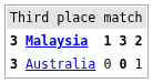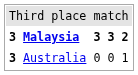Malaysia | column 3: 1 -> 3
Australia | column 4: bold -> normal
